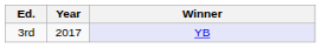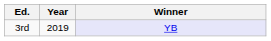3rd | Year: 2017 -> 2019
